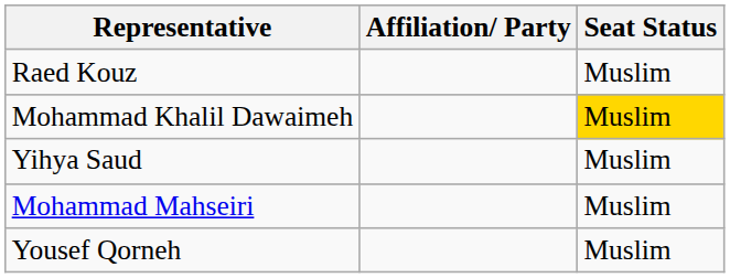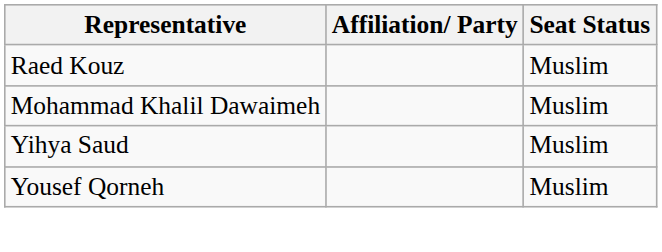Mohammad Khalil Dawaimeh | Seat Status: gold background -> no background
- row: Mohammad Mahseiri | Muslim
